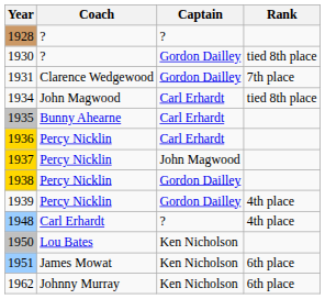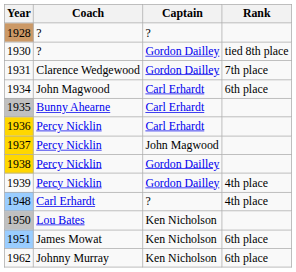1934 | Rank: tied 8th place -> 6th place
